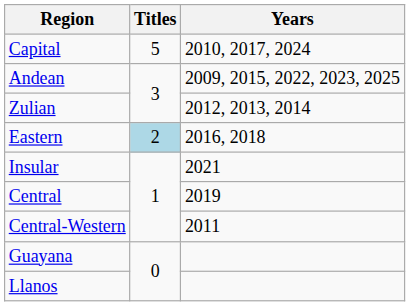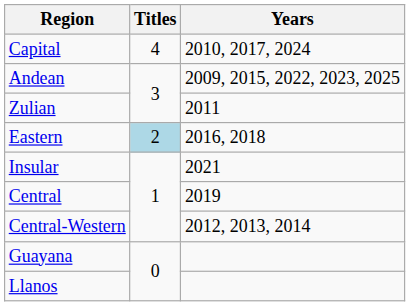Capital | Titles: 5 -> 4
Zulian | Years: 2012, 2013, 2014 -> 2011
Central-Western | Years: 2011 -> 2012, 2013, 2014
